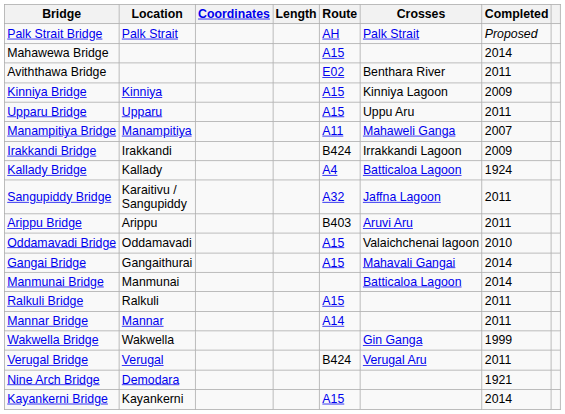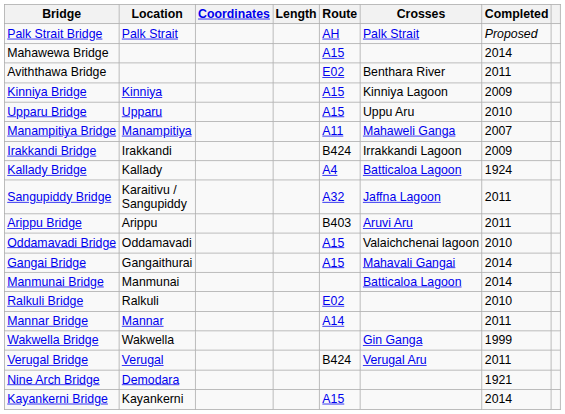Upparu Bridge | Completed: 2011 -> 2010
Ralkuli Bridge | Route: A15 -> E02
Ralkuli Bridge | Completed: 2011 -> 2010
